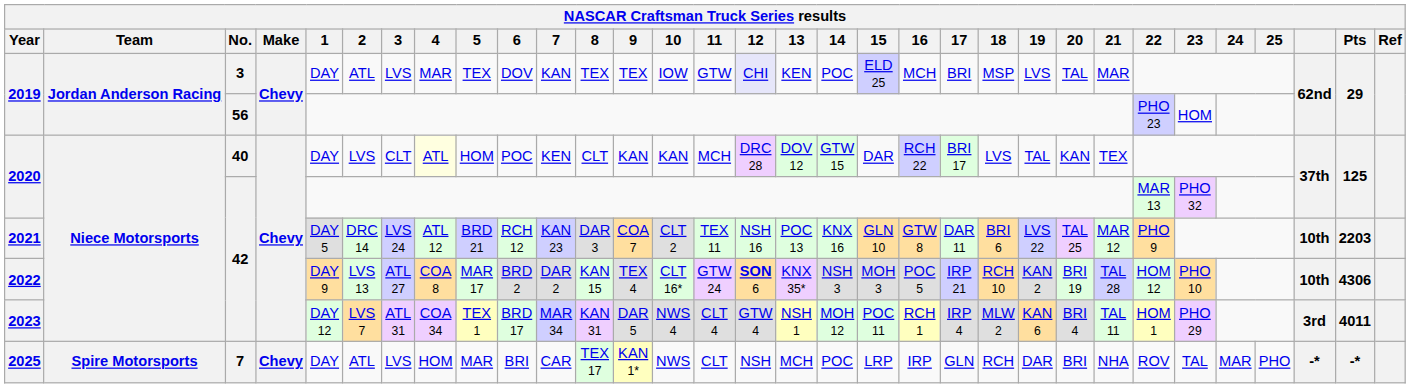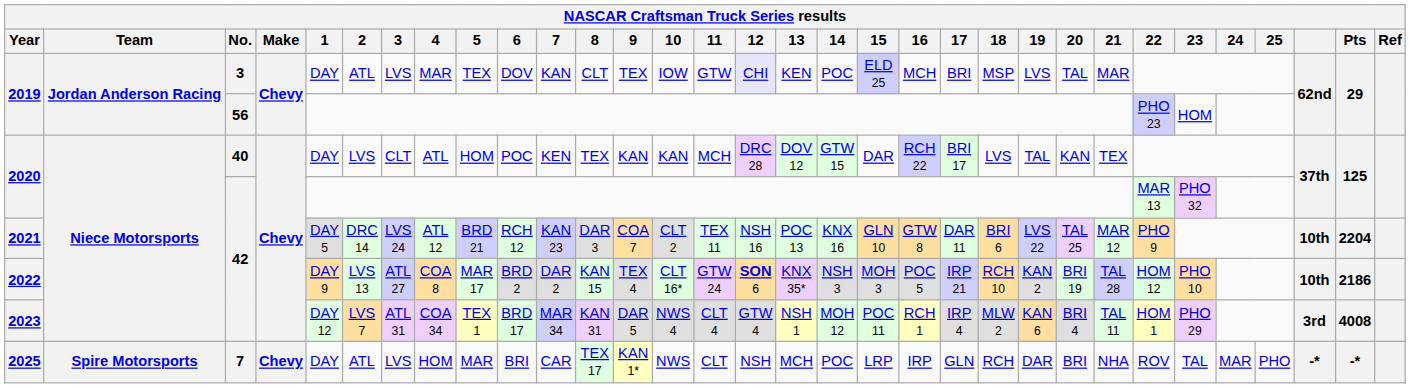2019 / 3 | 8: TEX -> CLT
2020 / 40 | 4: lightyellow background -> no background
2020 / 40 | 8: CLT -> TEX
2021 | Pts: 2203 -> 2204
2022 | Pts: 4306 -> 2186
2023 | Pts: 4011 -> 4008
